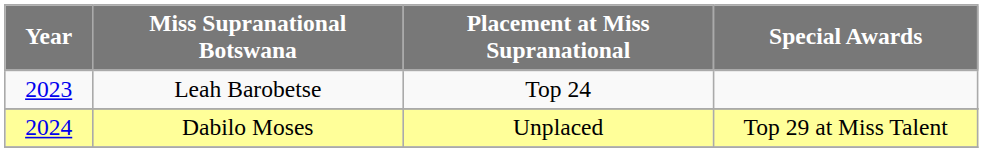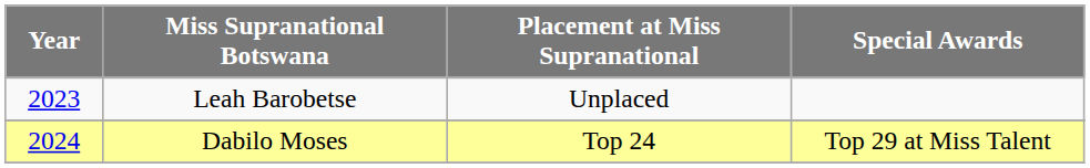Leah Barobetse | Placement at Miss Supranational: Top 24 -> Unplaced
Dabilo Moses | Placement at Miss Supranational: Unplaced -> Top 24
